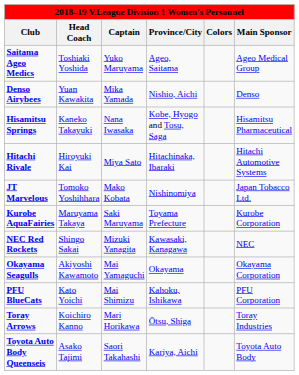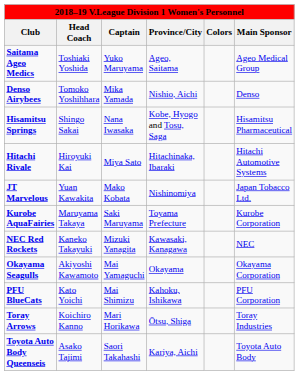Denso Airybees | Head Coach: Yuan Kawakita -> Tomoko Yoshihhara
Hisamitsu Springs | Head Coach: Kaneko Takayuki -> Shingo Sakai
JT Marvelous | Head Coach: Tomoko Yoshihhara -> Yuan Kawakita
NEC Red Rockets | Head Coach: Shingo Sakai -> Kaneko Takayuki
